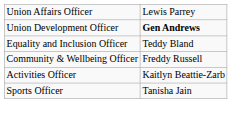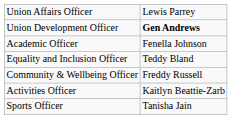+ row: Academic Officer | Fenella Johnson
